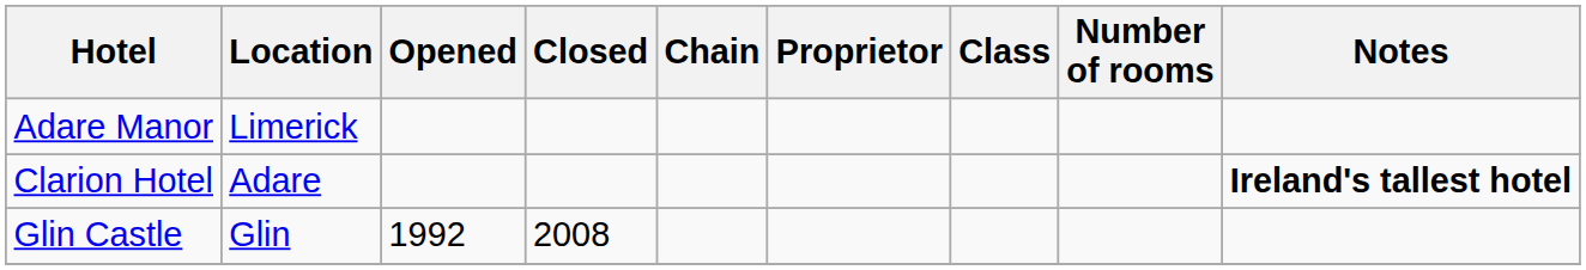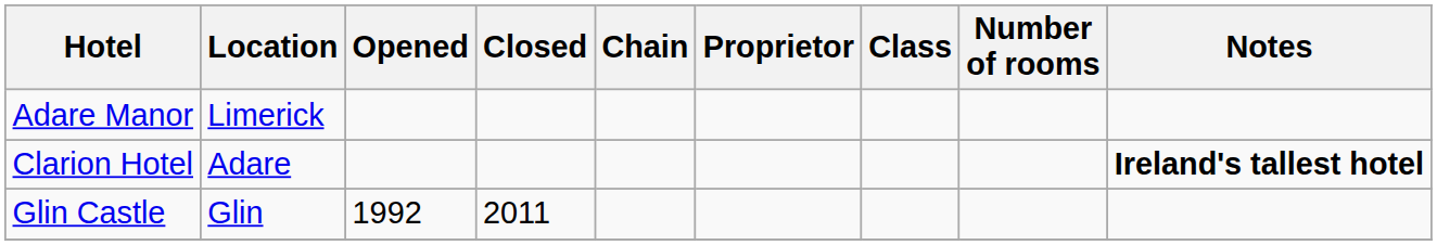Glin Castle | Closed: 2008 -> 2011
